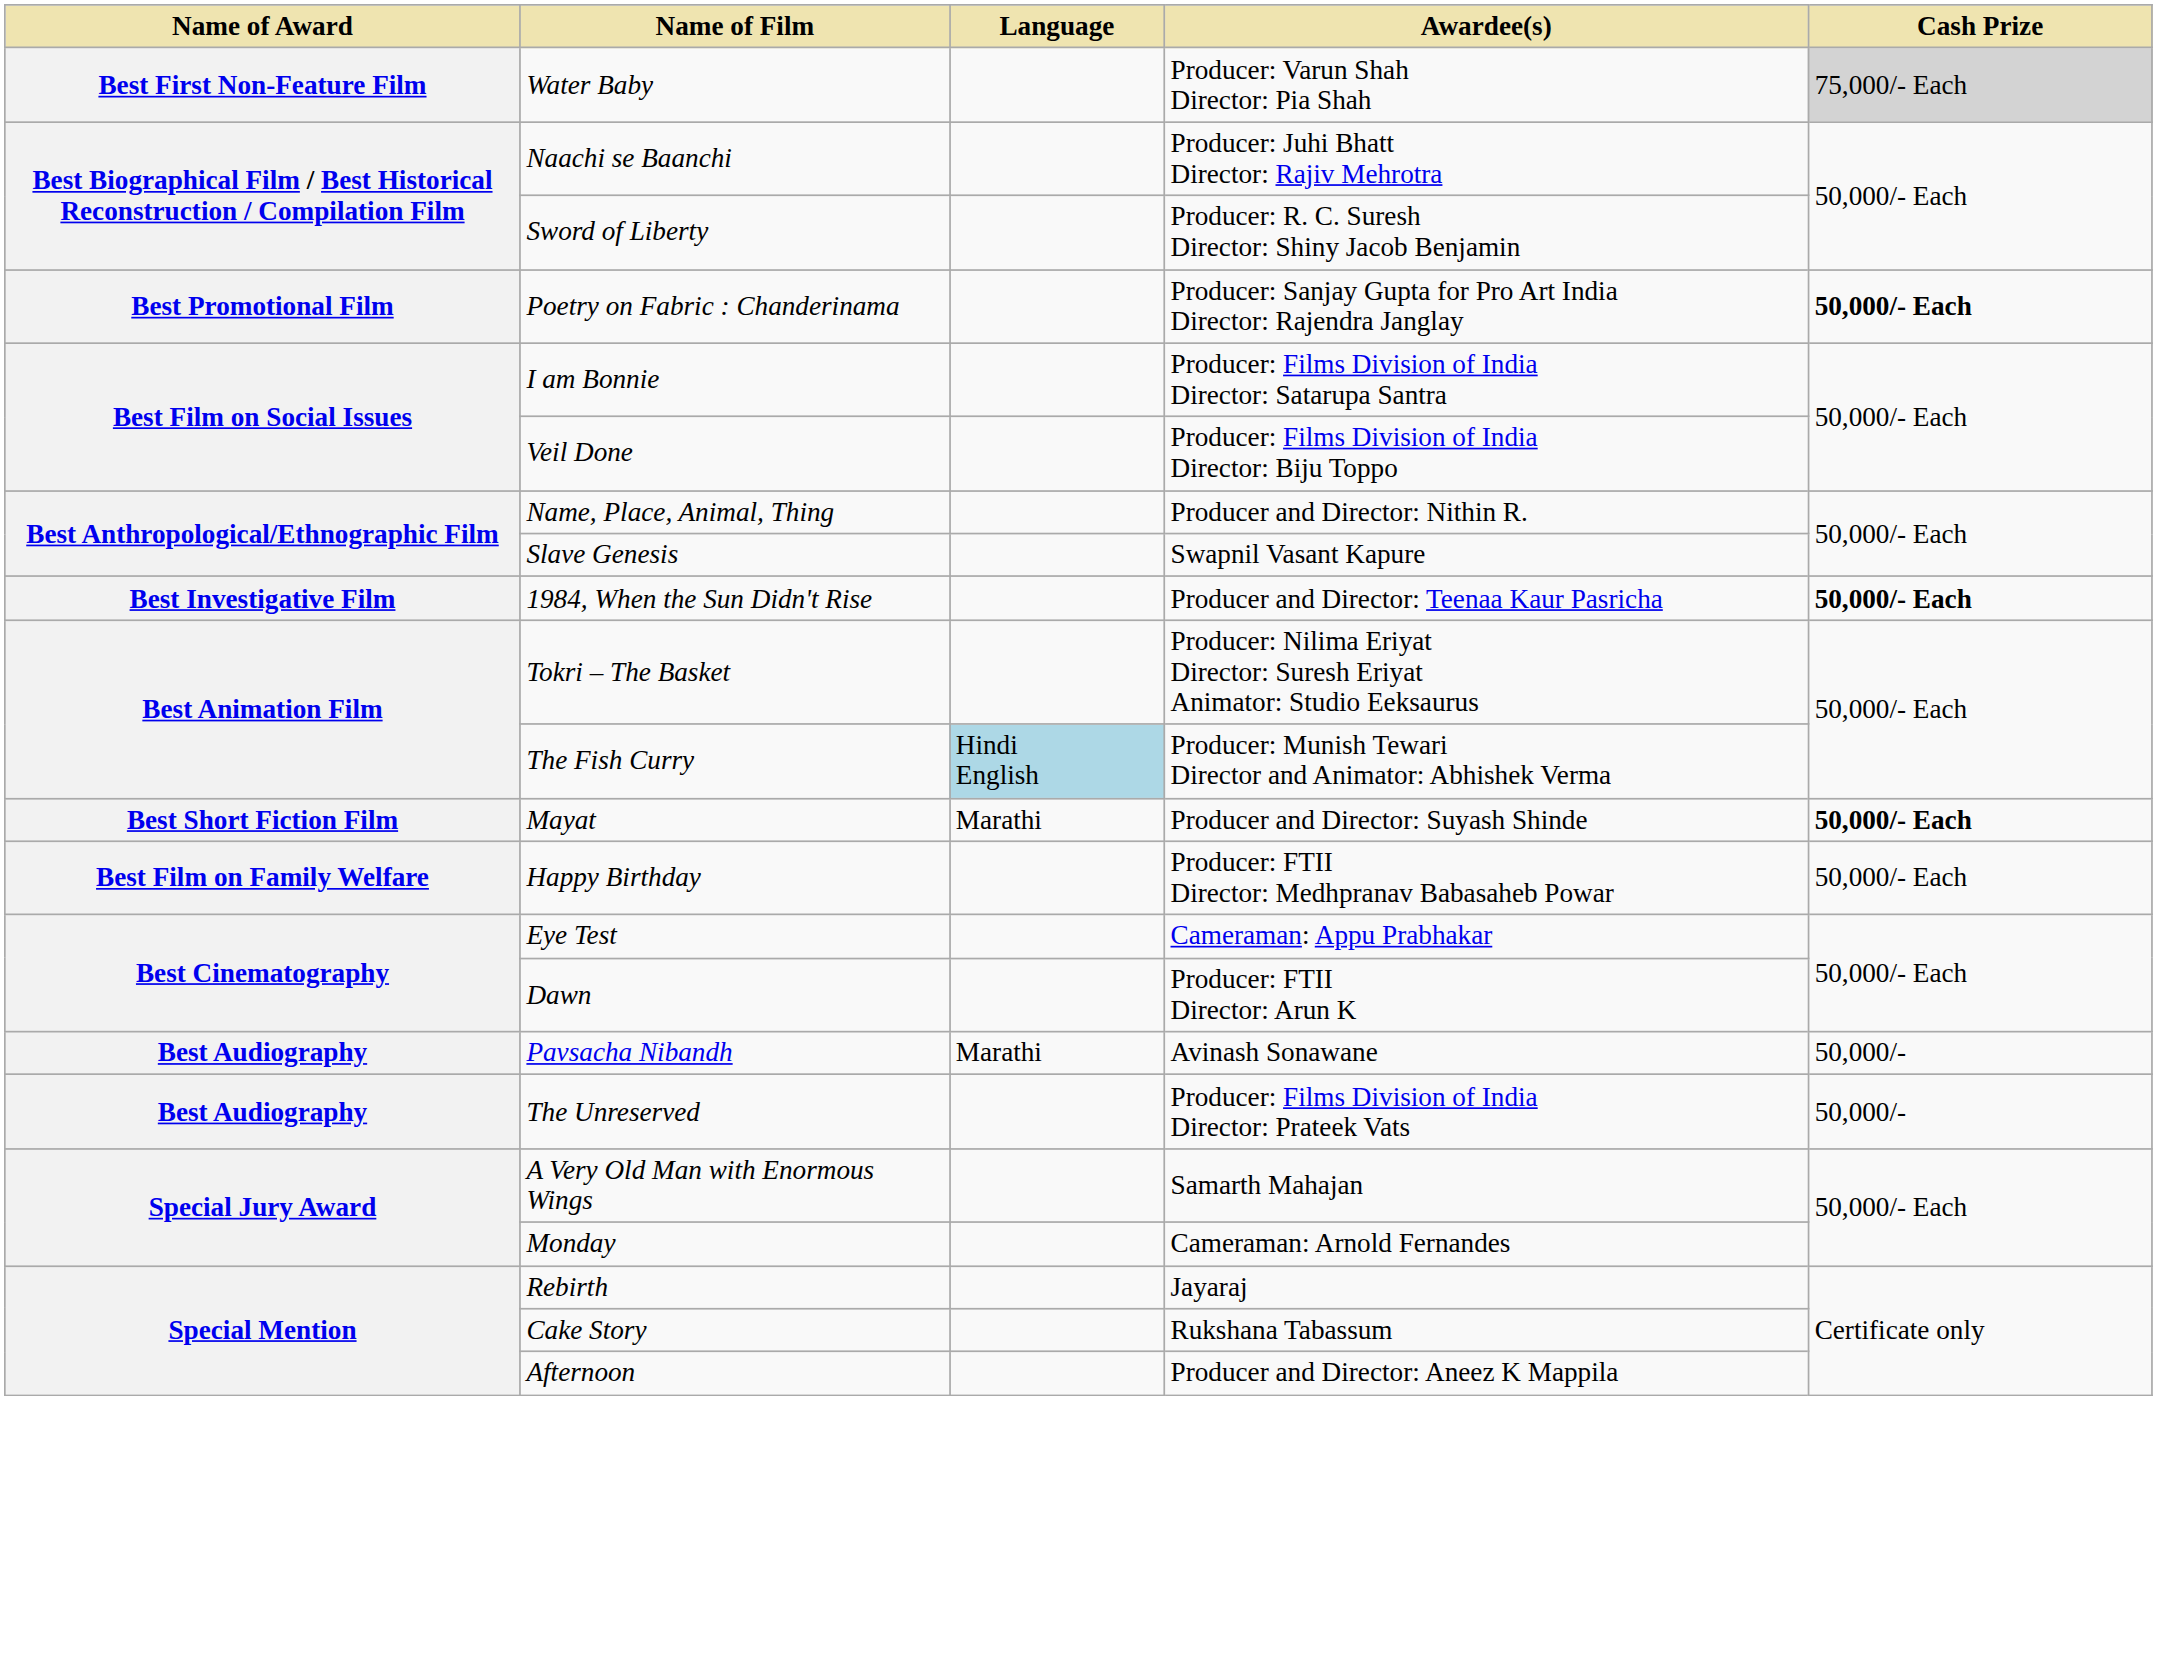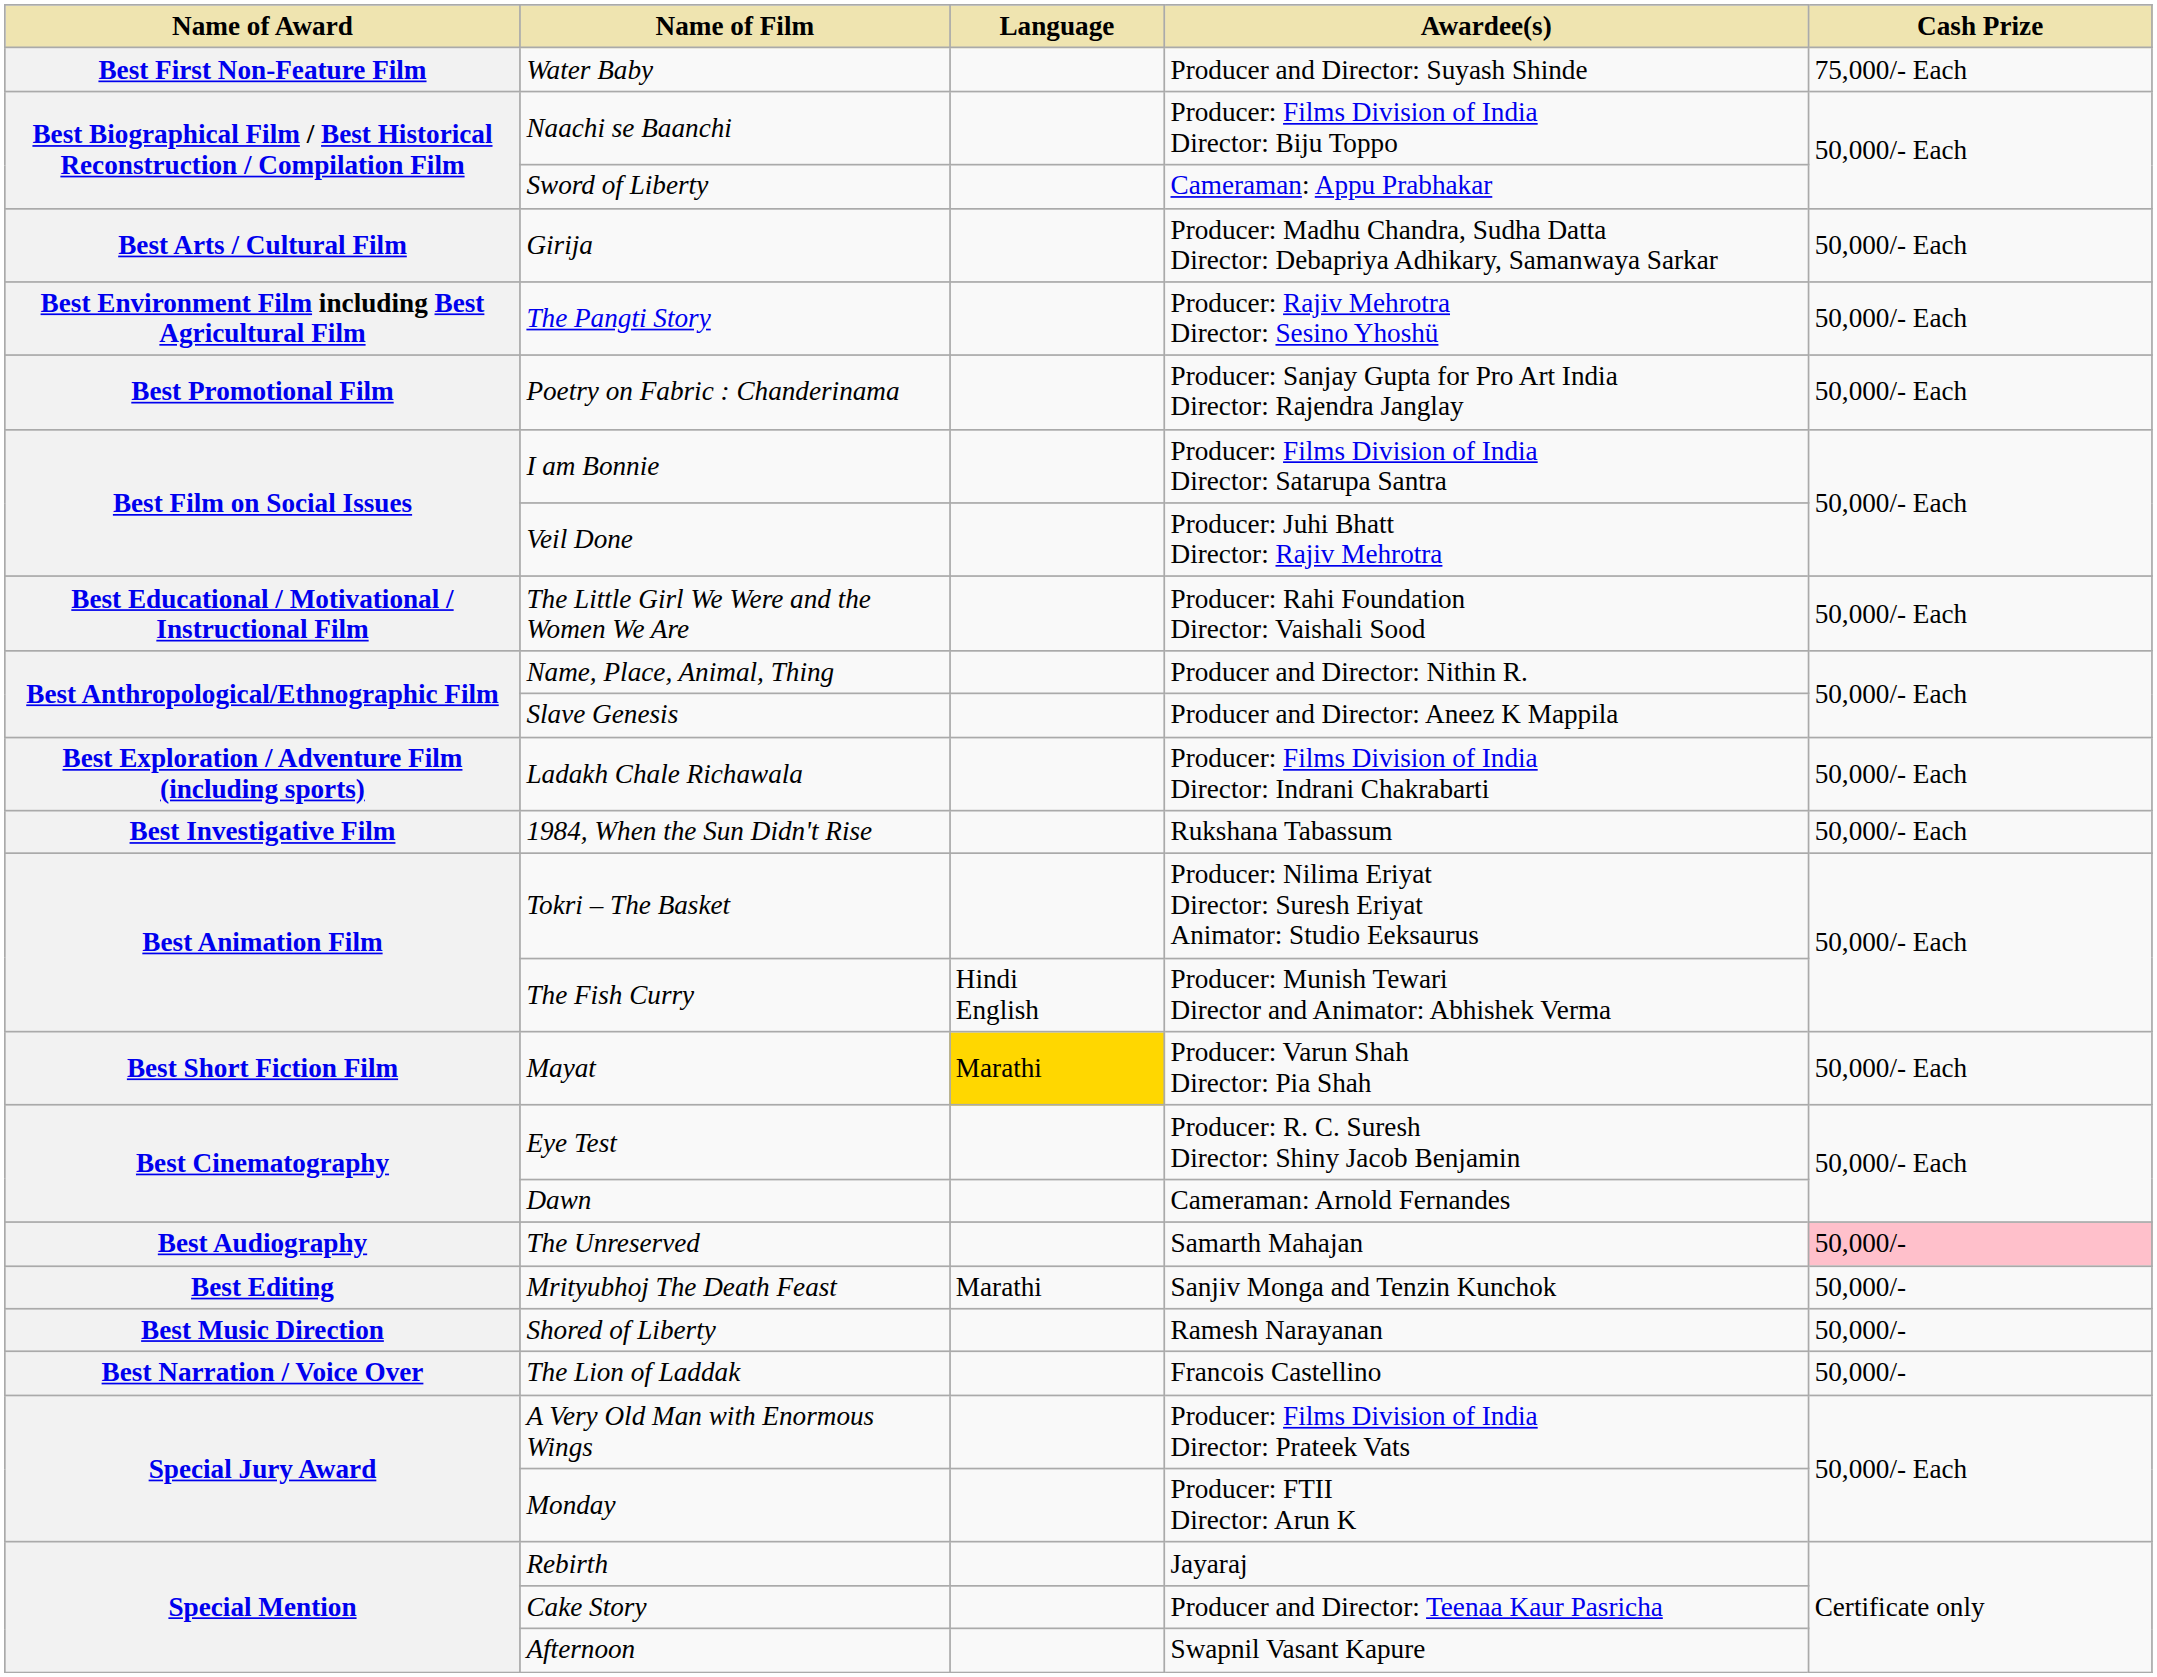Water Baby | Awardee(s): Producer: Varun Shah Director: Pia Shah -> Producer and Director: Suyash Shinde
Water Baby | Cash Prize: lightgrey background -> no background
Naachi se Baanchi | Awardee(s): Producer: Juhi Bhatt Director: Rajiv Mehrotra -> Producer: Films Division of India Director: Biju Toppo
Sword of Liberty | Awardee(s): Producer: R. C. Suresh Director: Shiny Jacob Benjamin -> Cameraman: Appu Prabhakar
+ row: Best Arts / Cultural Film | Girija | Producer: Madhu Chandra, Sudha Datta Director: Debapriya Adhikary, Samanwaya Sarkar | 50,000/- Each
+ row: Best Environment Film including Best Agricultural Film | The Pangti Story | Producer: Rajiv Mehrotra Director: Sesino Yhoshü | 50,000/- Each
Poetry on Fabric : Chanderinama | Cash Prize: bold -> normal
Veil Done | Awardee(s): Producer: Films Division of India Director: Biju Toppo -> Producer: Juhi Bhatt Director: Rajiv Mehrotra
+ row: Best Educational / Motivational / Instructional Film | The Little Girl We Were and the Women We Are | Producer: Rahi Foundation Director: Vaishali Sood | 50,000/- Each
Slave Genesis | Awardee(s): Swapnil Vasant Kapure -> Producer and Director: Aneez K Mappila
+ row: Best Exploration / Adventure Film (including sports) | Ladakh Chale Richawala | Producer: Films Division of India Director: Indrani Chakrabarti | 50,000/- Each
1984, When the Sun Didn't Rise | Awardee(s): Producer and Director: Teenaa Kaur Pasricha -> Rukshana Tabassum
1984, When the Sun Didn't Rise | Cash Prize: bold -> normal
The Fish Curry | Language: lightblue background -> no background
Mayat | Language: no background -> gold background
Mayat | Awardee(s): Producer and Director: Suyash Shinde -> Producer: Varun Shah Director: Pia Shah
Mayat | Cash Prize: bold -> normal
- row: Best Film on Family Welfare | Happy Birthday | Producer: FTII Director: Medhpranav Babasaheb Powar | 50,000/- Each
Eye Test | Awardee(s): Cameraman: Appu Prabhakar -> Producer: R. C. Suresh Director: Shiny Jacob Benjamin
Dawn | Awardee(s): Producer: FTII Director: Arun K -> Cameraman: Arnold Fernandes
- row: Best Audiography | Pavsacha Nibandh | Marathi | Avinash Sonawane | 50,000/-
The Unreserved | Awardee(s): Producer: Films Division of India Director: Prateek Vats -> Samarth Mahajan
The Unreserved | Cash Prize: no background -> pink background
+ row: Best Editing | Mrityubhoj The Death Feast | Marathi | Sanjiv Monga and Tenzin Kunchok | 50,000/-
+ row: Best Music Direction | Shored of Liberty | Ramesh Narayanan | 50,000/-
+ row: Best Narration / Voice Over | The Lion of Laddak | Francois Castellino | 50,000/-
A Very Old Man with Enormous Wings | Awardee(s): Samarth Mahajan -> Producer: Films Division of India Director: Prateek Vats
Monday | Awardee(s): Cameraman: Arnold Fernandes -> Producer: FTII Director: Arun K
Cake Story | Awardee(s): Rukshana Tabassum -> Producer and Director: Teenaa Kaur Pasricha
Afternoon | Awardee(s): Producer and Director: Aneez K Mappila -> Swapnil Vasant Kapure
